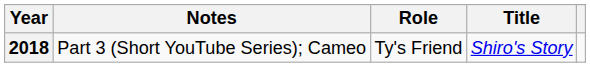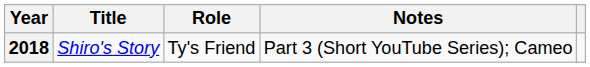columns swapped: Title <-> Notes
